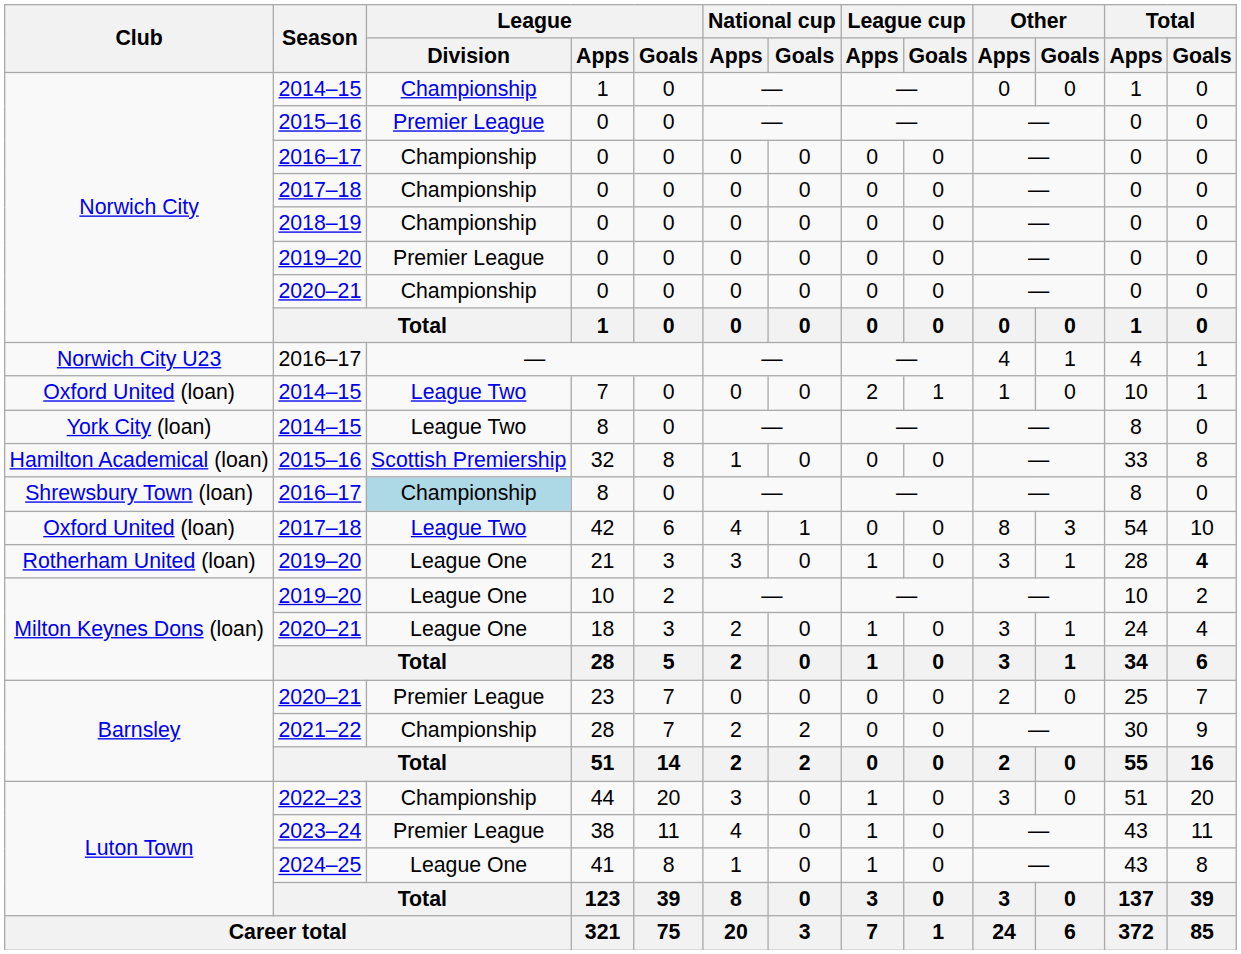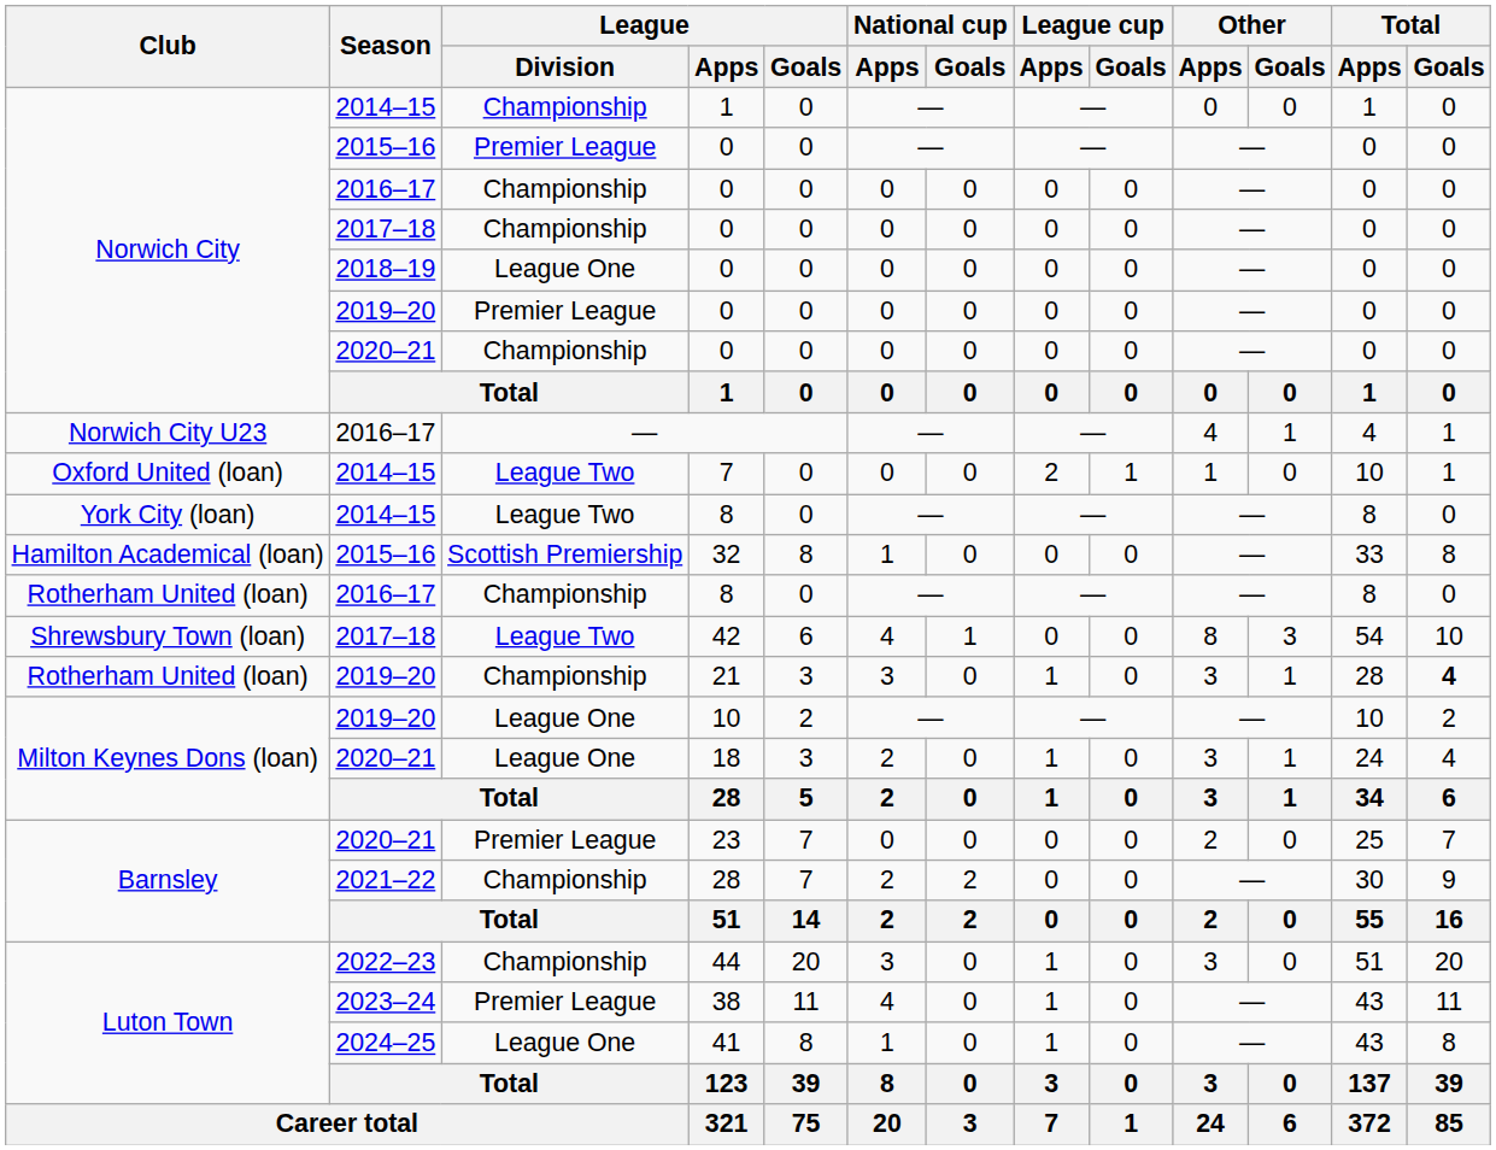2018–19 / 0 | League / Division: Championship -> League One
2016–17 / 8 | Club: Shrewsbury Town (loan) -> Rotherham United (loan)
2016–17 / 8 | League / Division: lightblue background -> no background
42 | Club: Oxford United (loan) -> Shrewsbury Town (loan)
21 | League / Division: League One -> Championship
